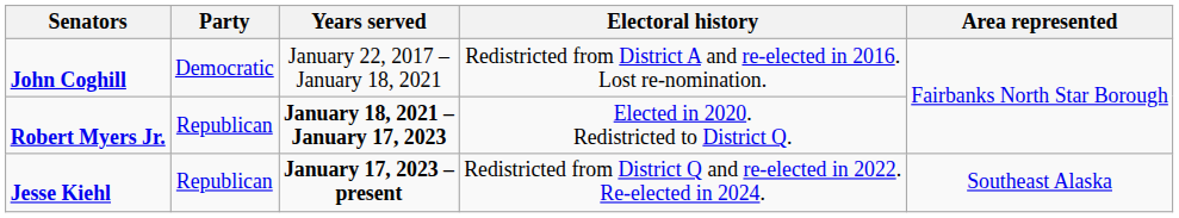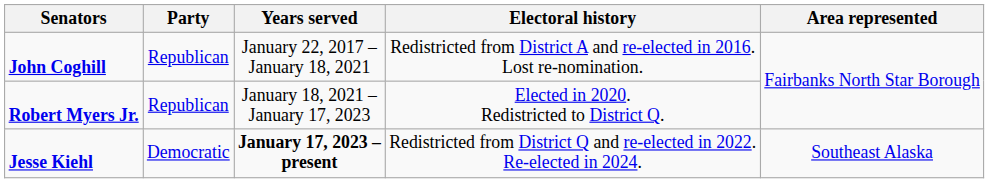John Coghill | Party: Democratic -> Republican
Robert Myers Jr. | Years served: bold -> normal
Jesse Kiehl | Party: Republican -> Democratic
